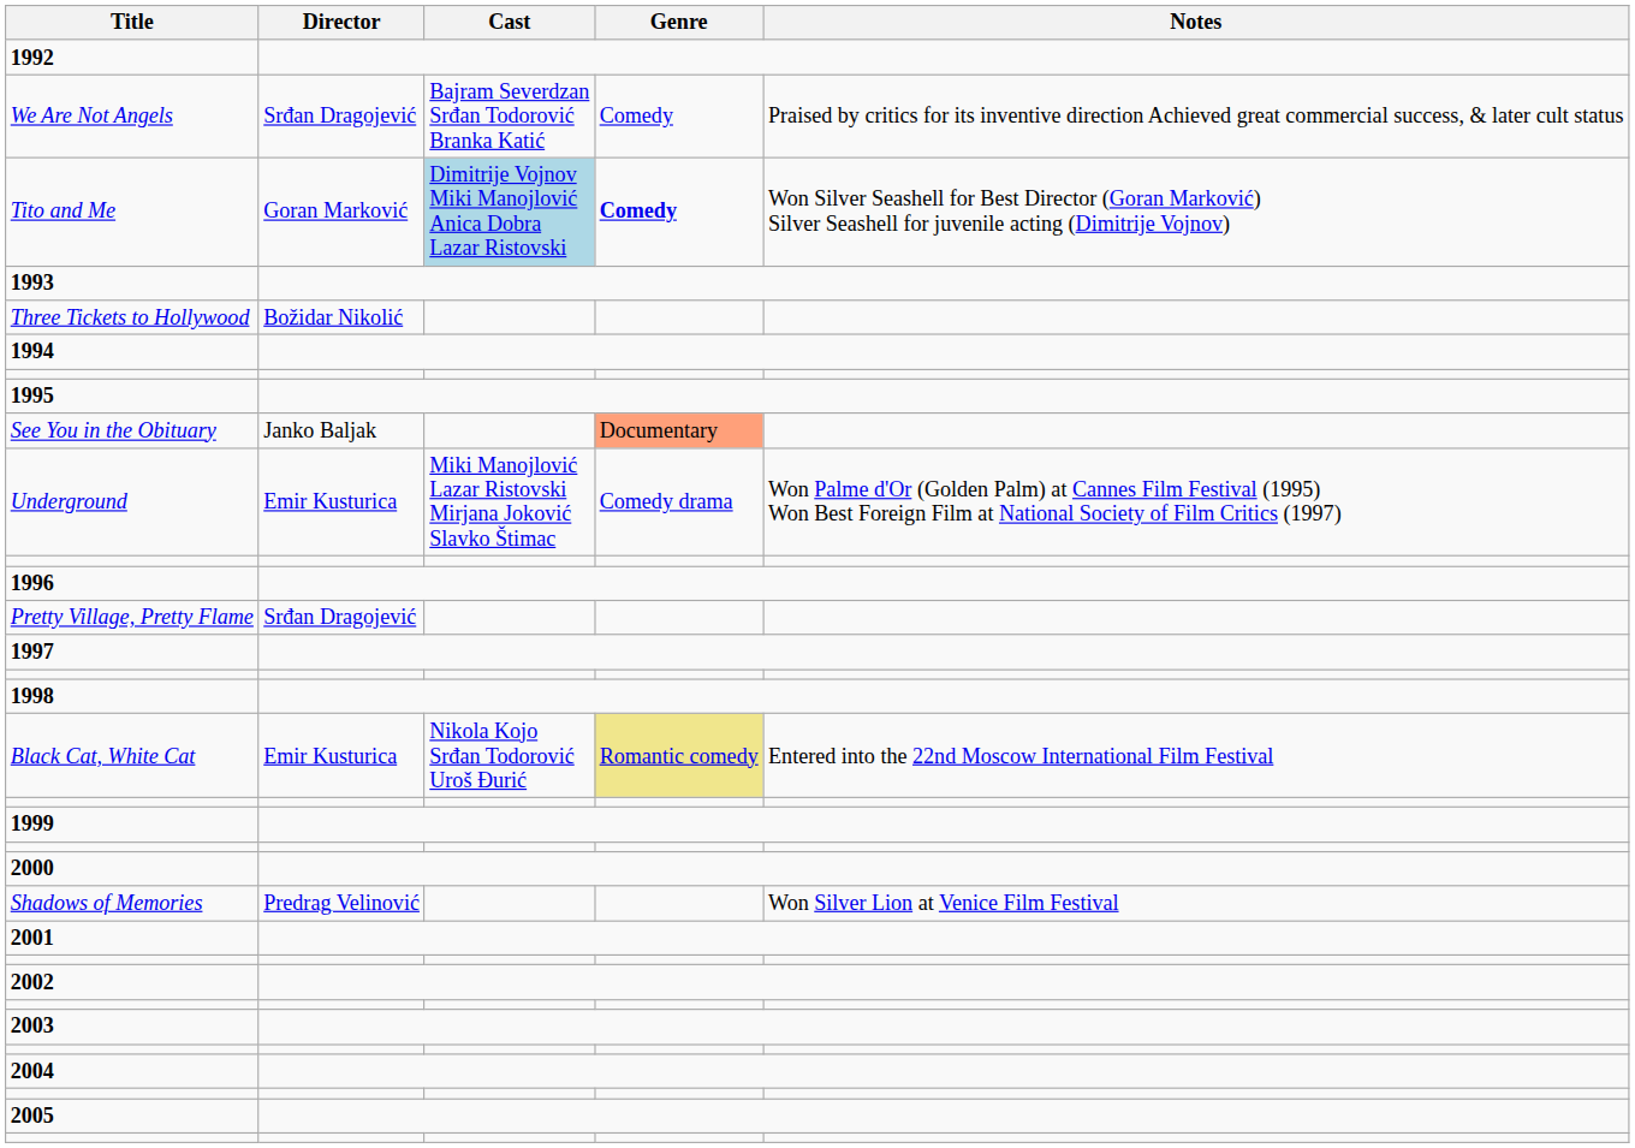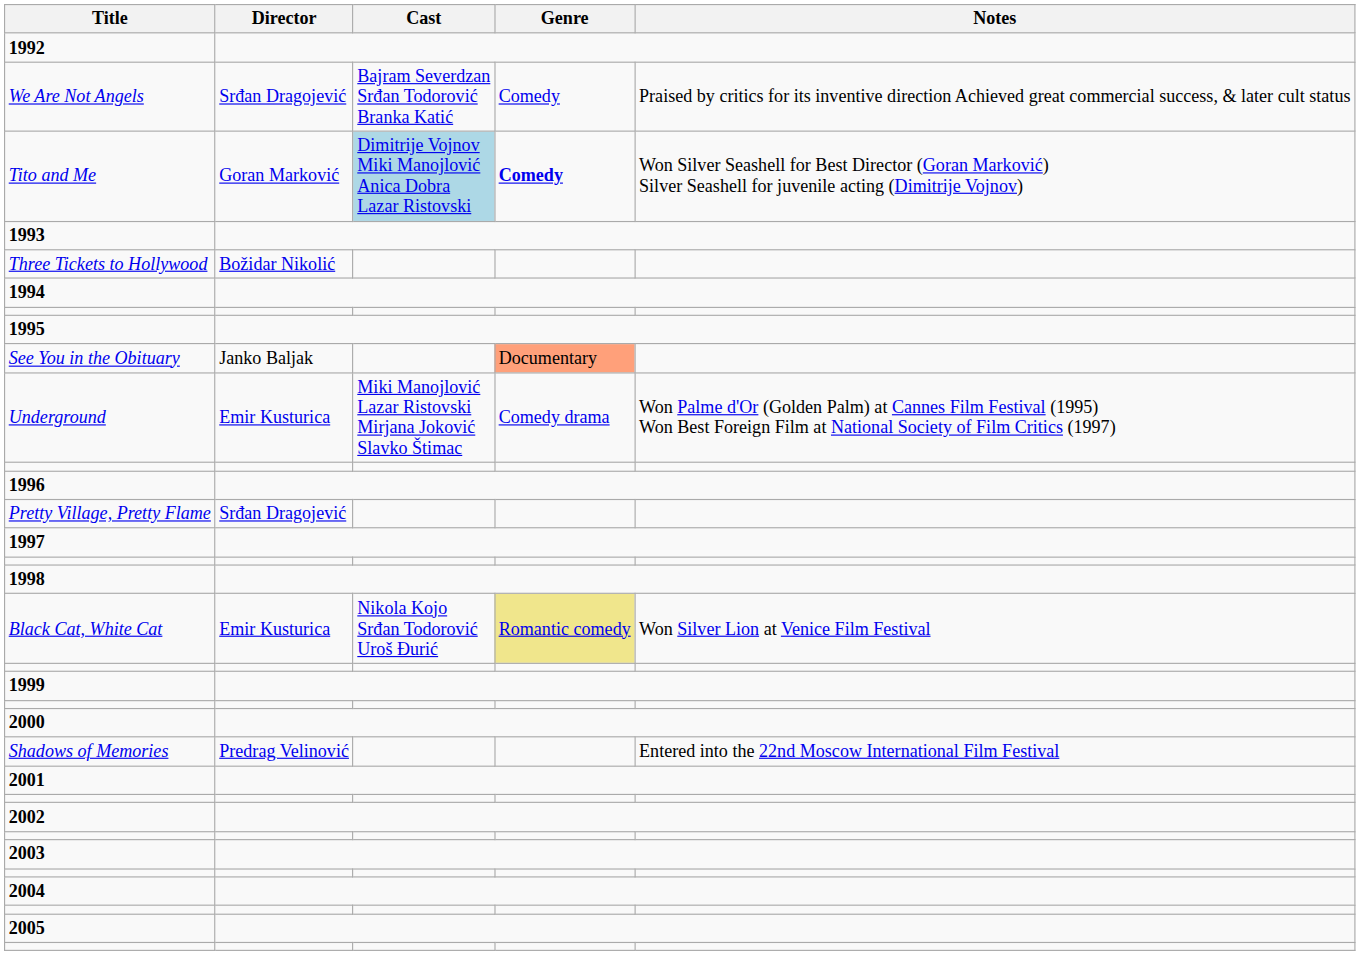Black Cat, White Cat | Notes: Entered into the 22nd Moscow International Film Festival -> Won Silver Lion at Venice Film Festival
Shadows of Memories | Notes: Won Silver Lion at Venice Film Festival -> Entered into the 22nd Moscow International Film Festival
